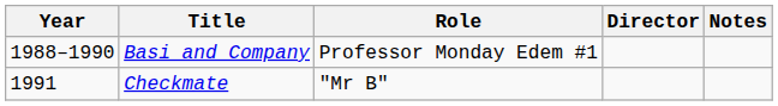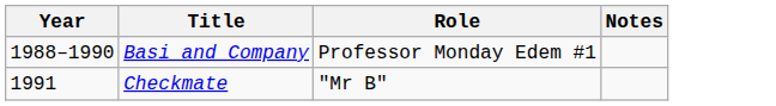- column: Director
